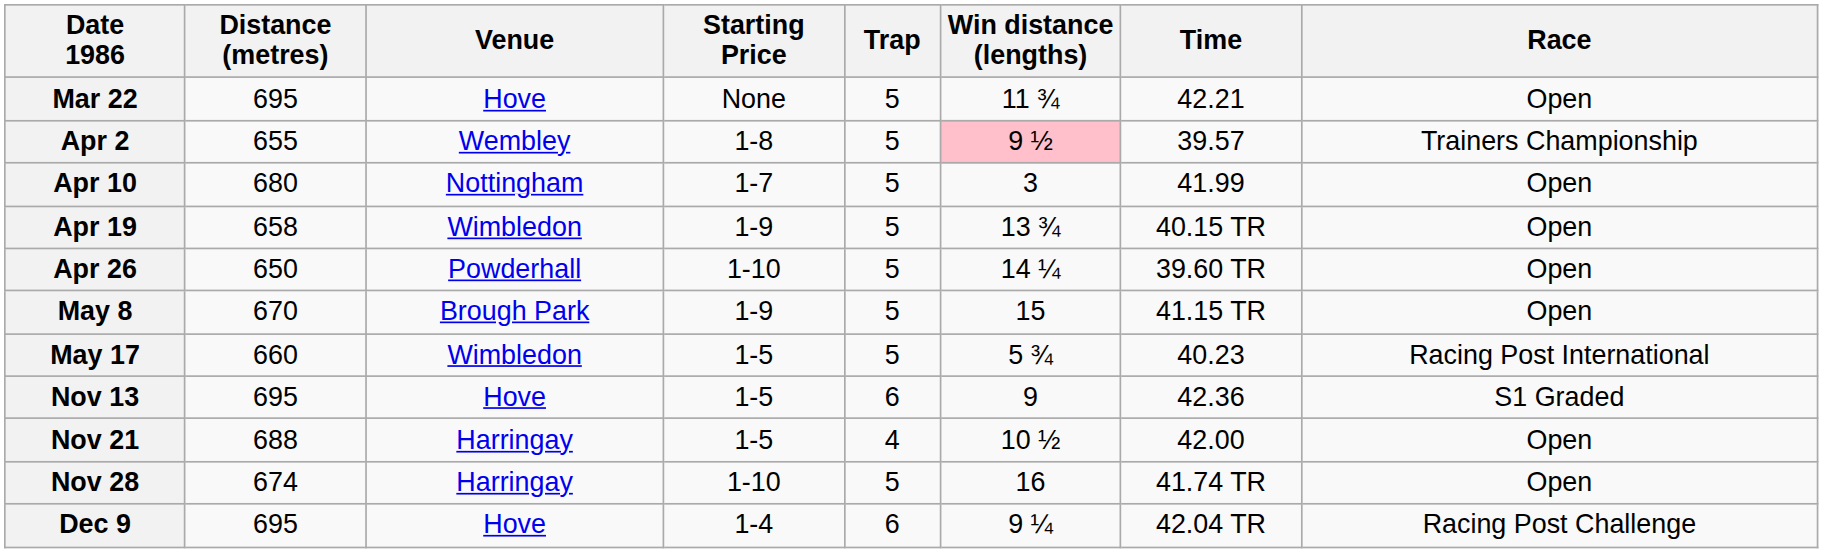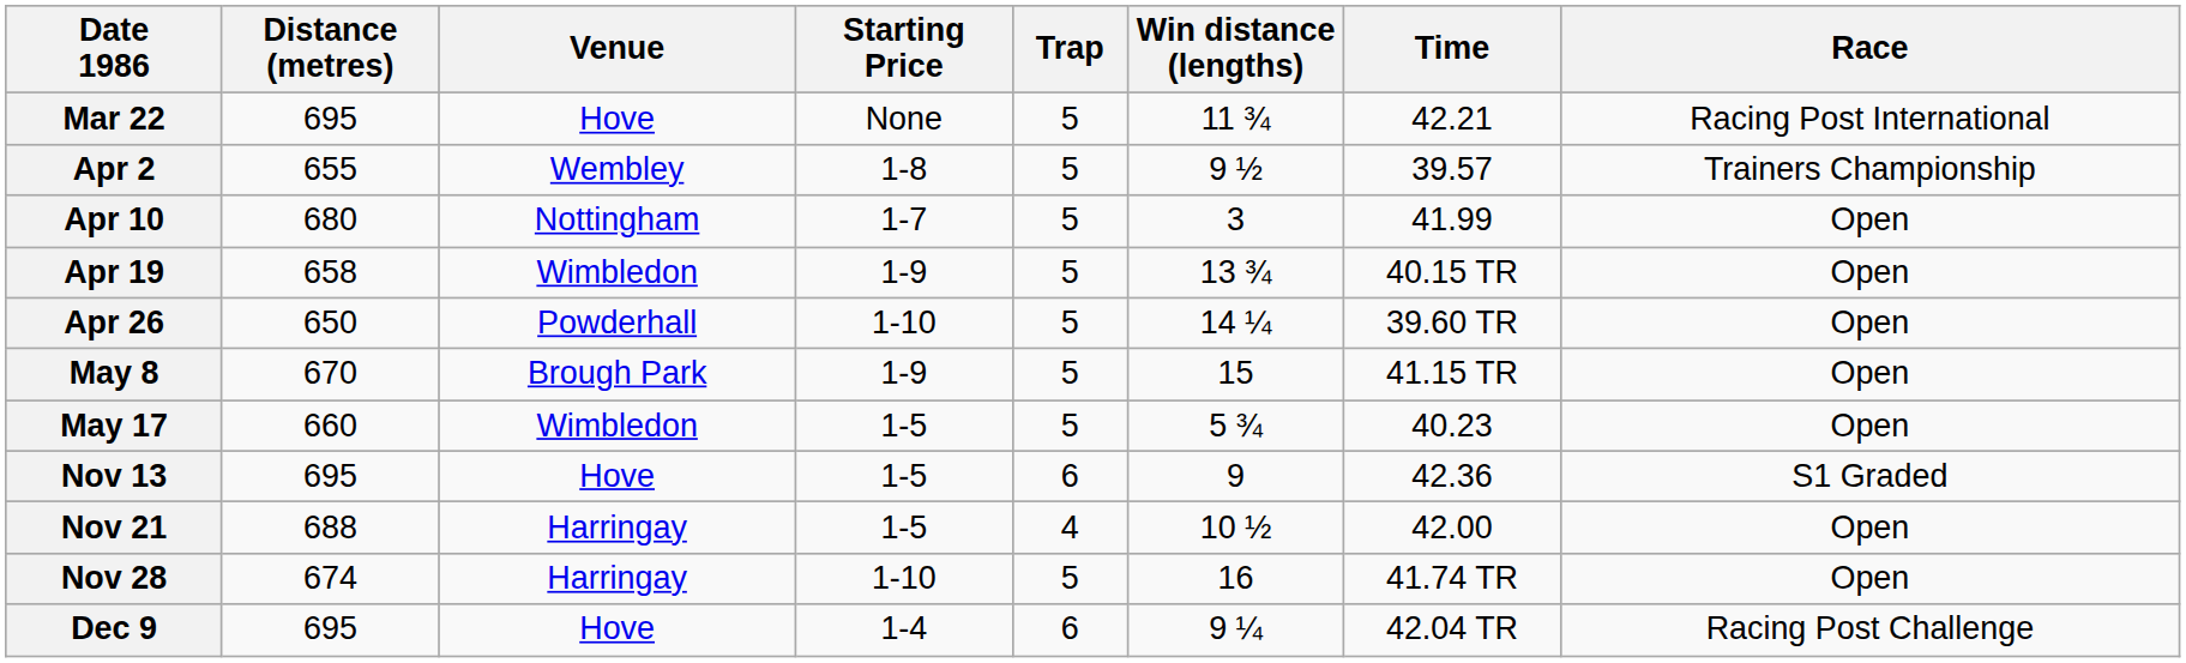Mar 22 | Race: Open -> Racing Post International
Apr 2 | Win distance (lengths): pink background -> no background
May 17 | Race: Racing Post International -> Open
